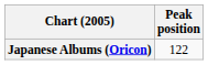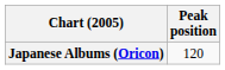Japanese Albums (Oricon) | Peak position: 122 -> 120
